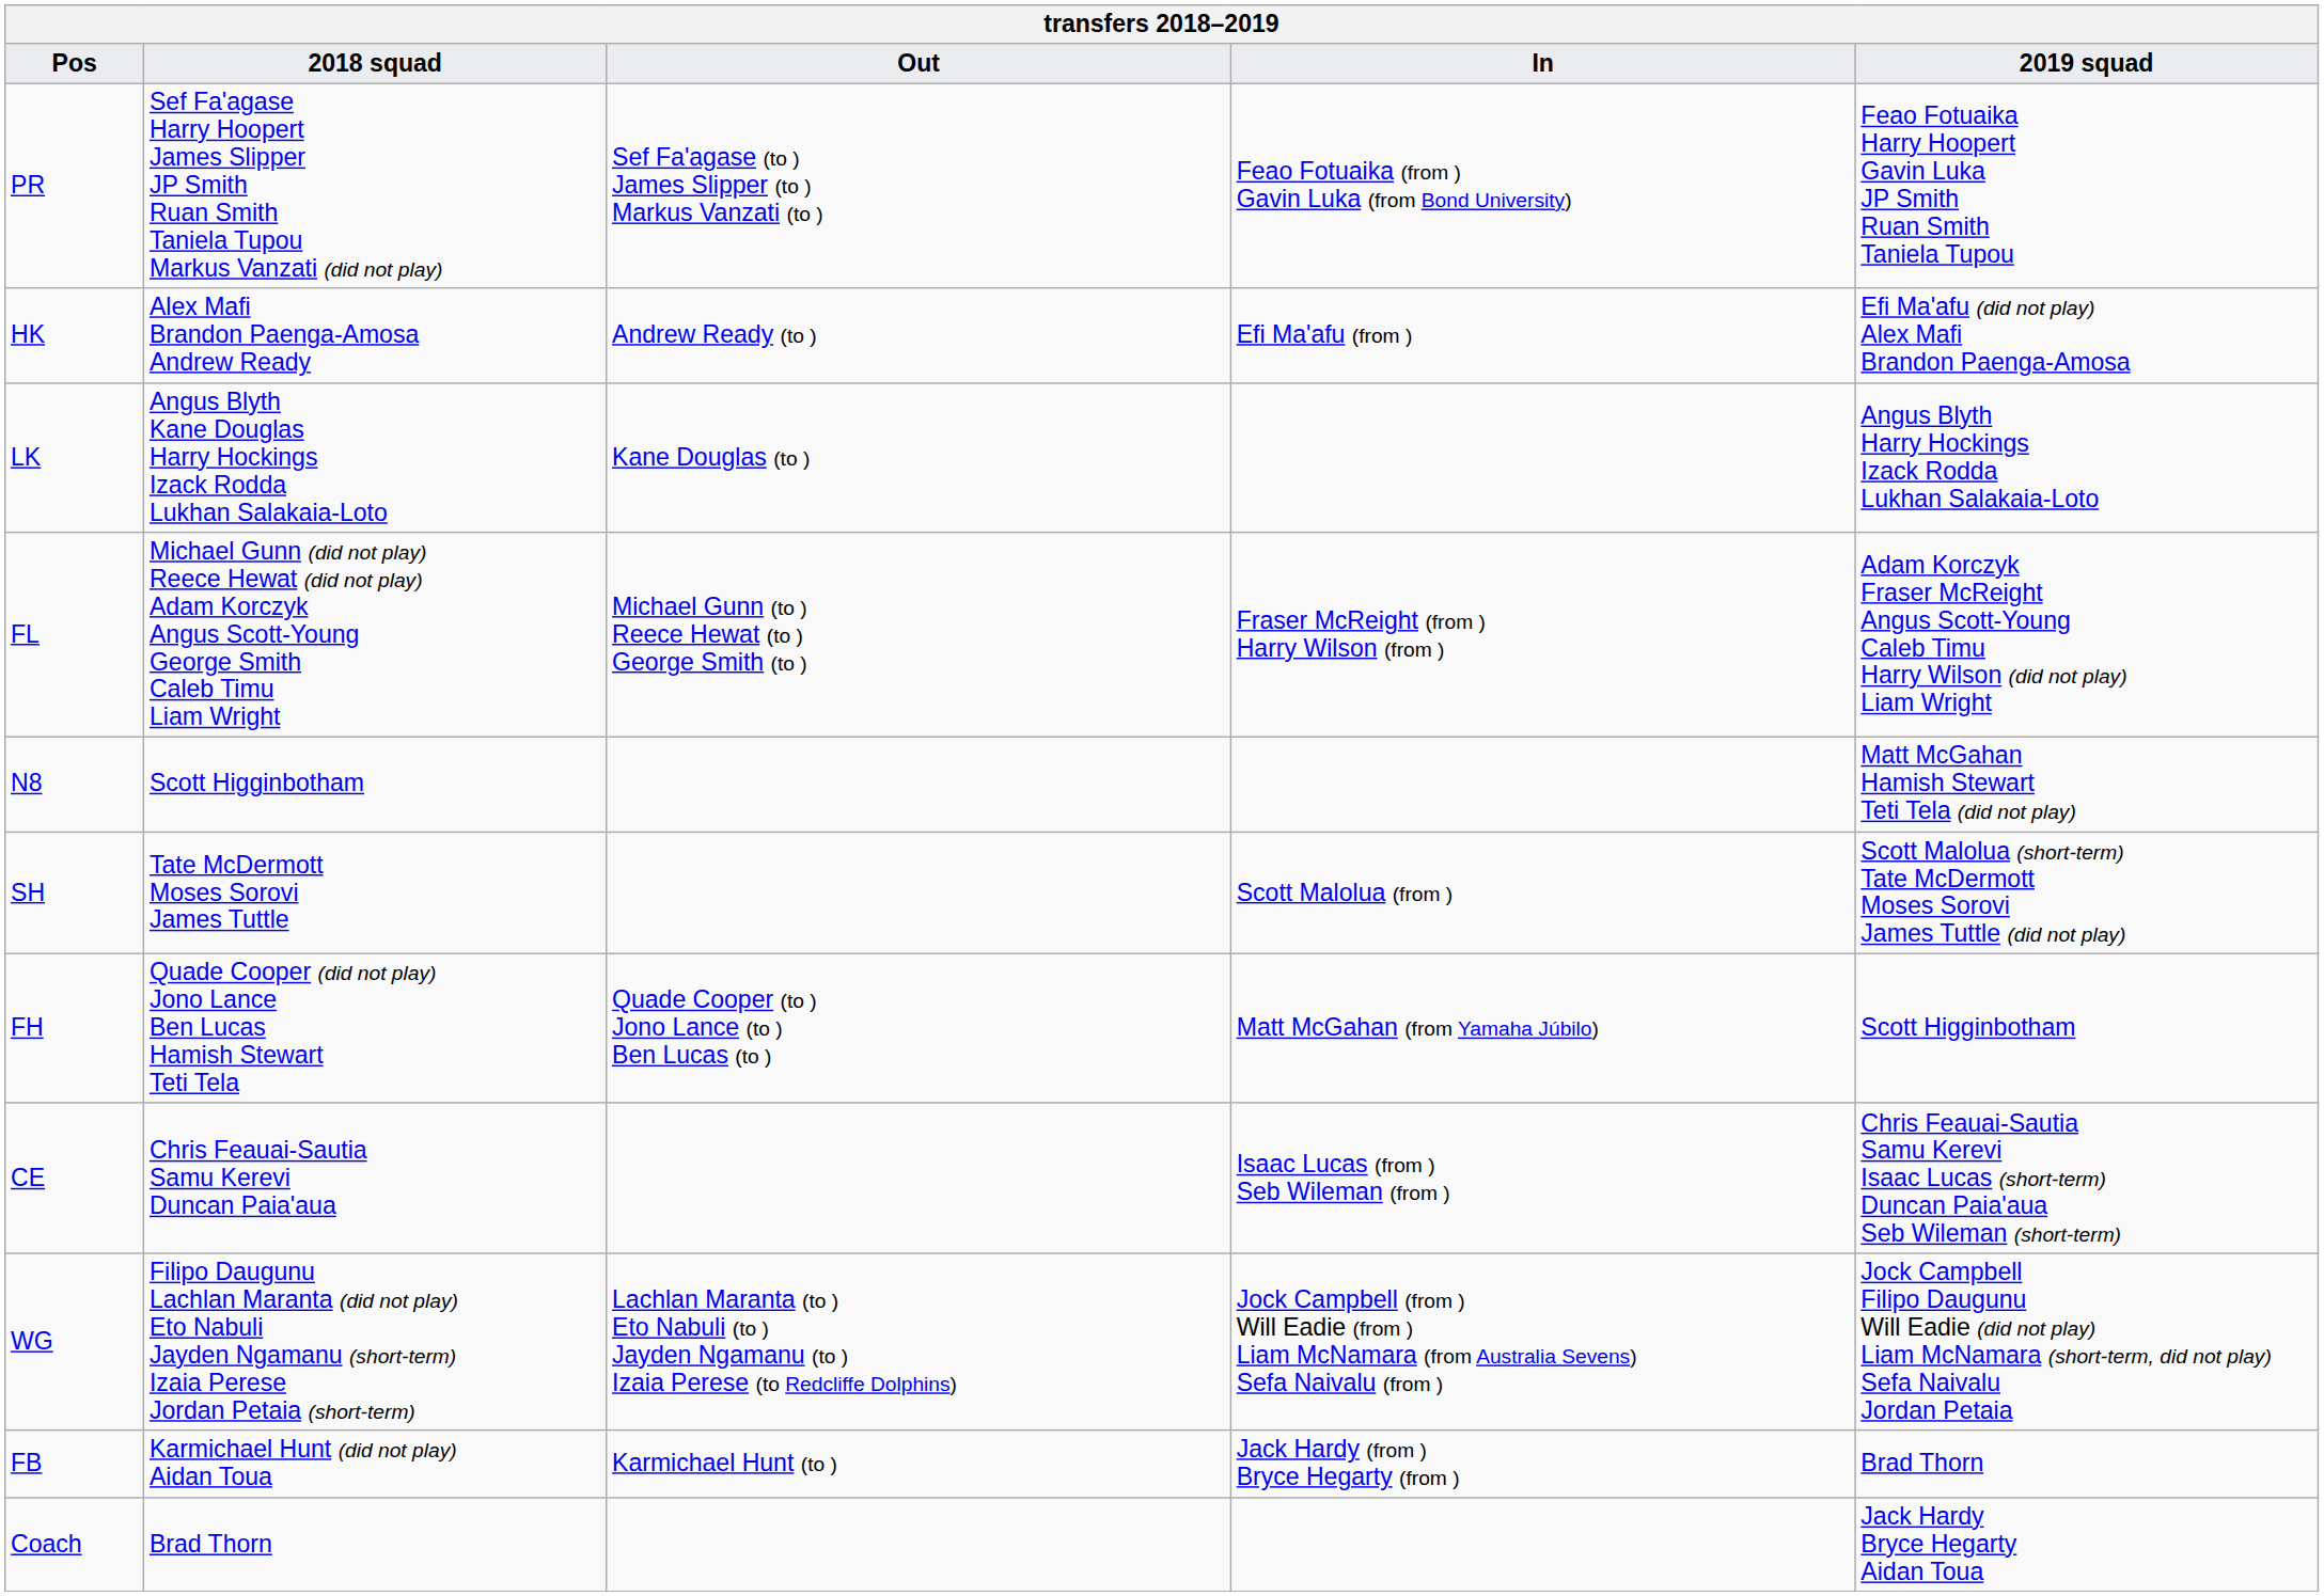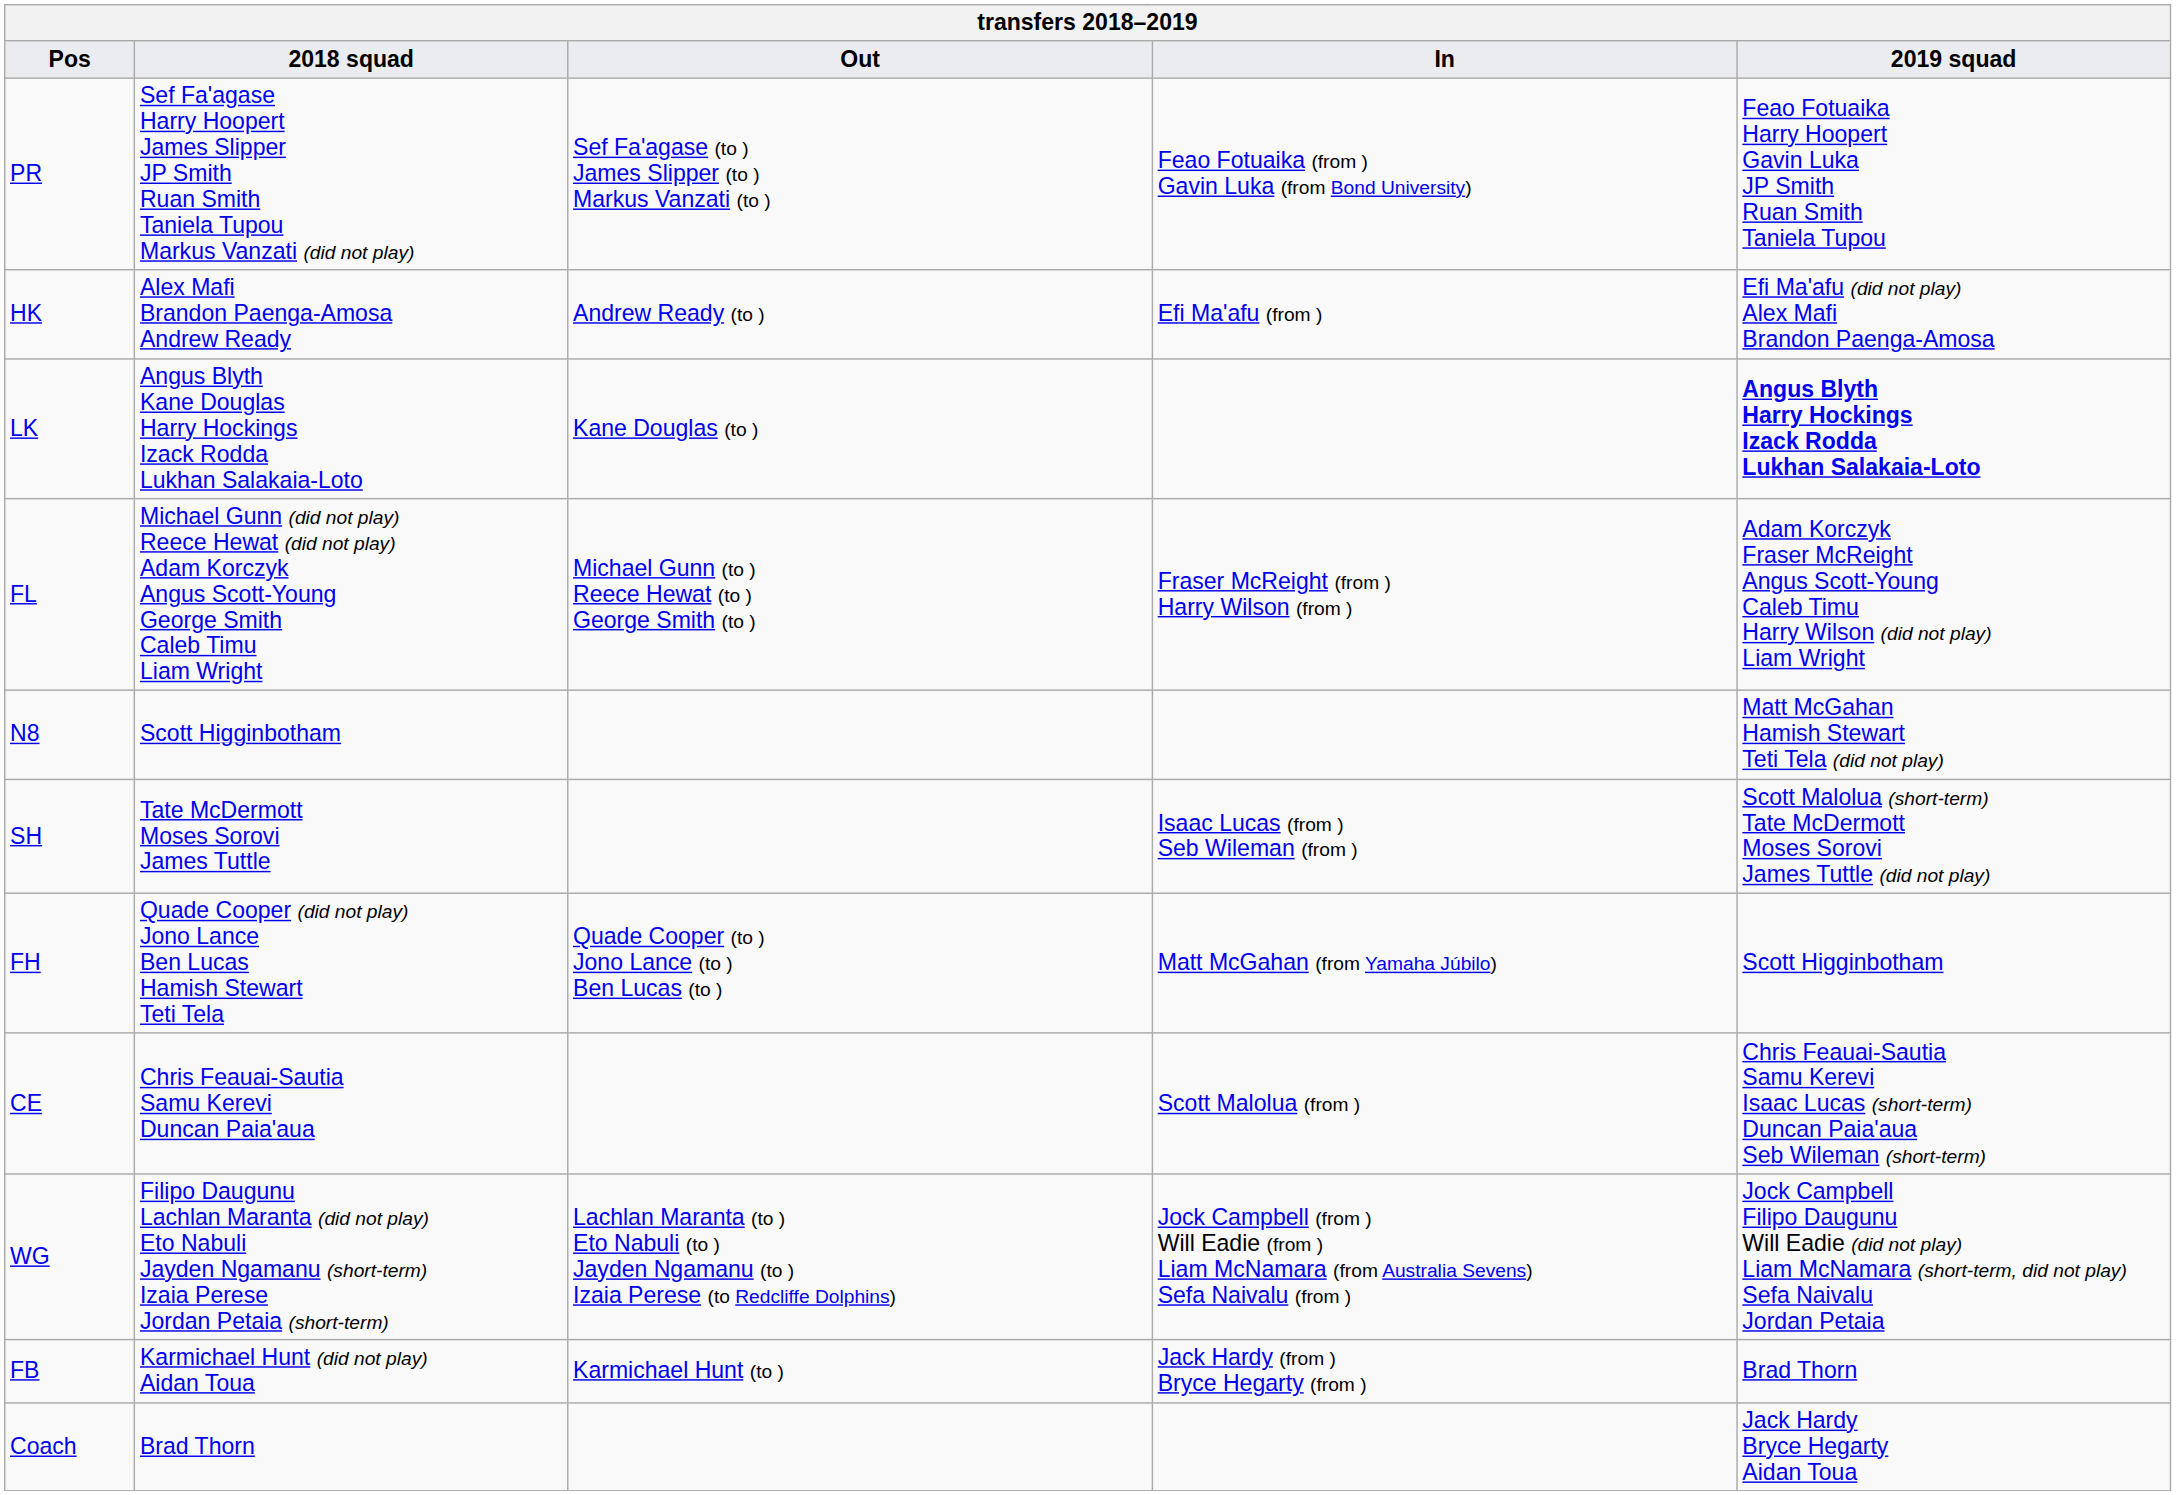LK | 2019 squad: normal -> bold
SH | In: Scott Malolua (from ) -> Isaac Lucas (from ) Seb Wileman (from )
CE | In: Isaac Lucas (from ) Seb Wileman (from ) -> Scott Malolua (from )
